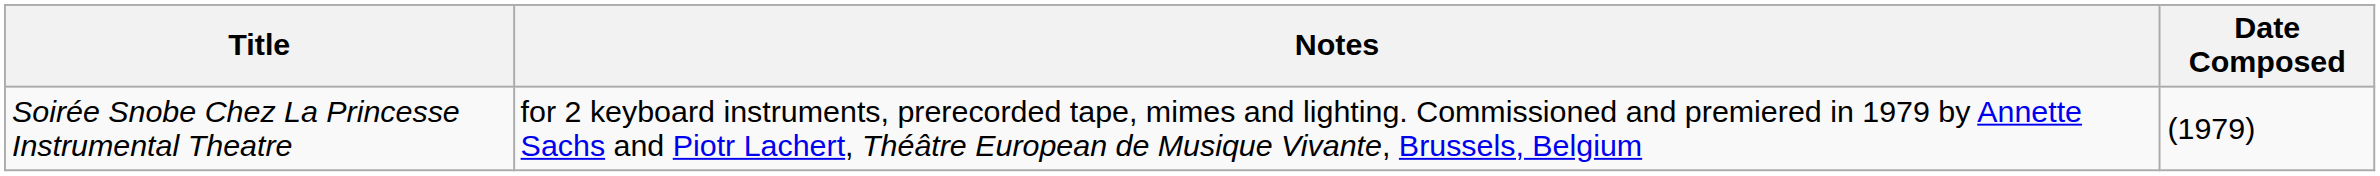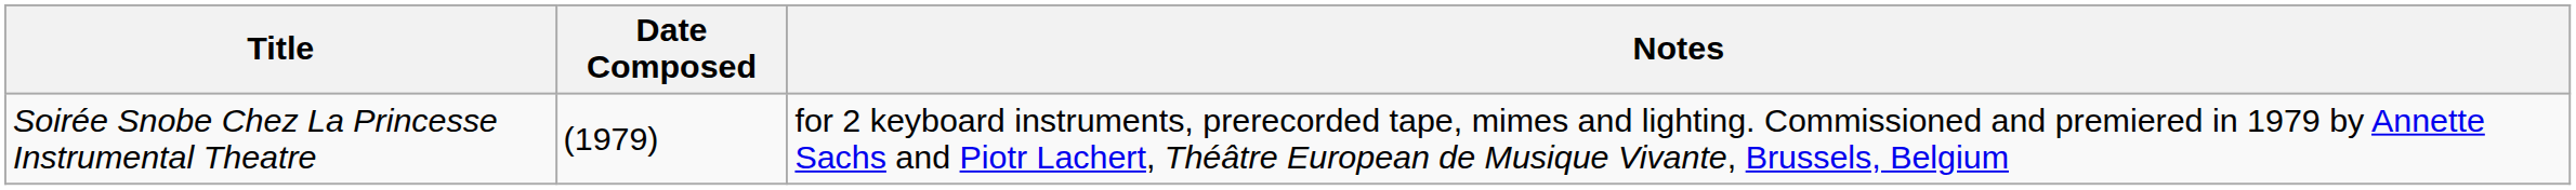columns swapped: Date Composed <-> Notes
